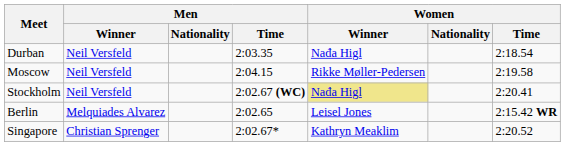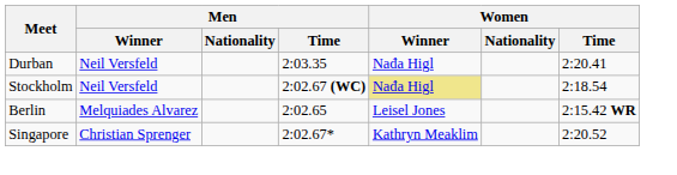Durban | Women / Time: 2:18.54 -> 2:20.41
- row: Moscow | Neil Versfeld | 2:04.15 | Rikke Møller-Pedersen | 2:19.58
Stockholm | Women / Time: 2:20.41 -> 2:18.54
